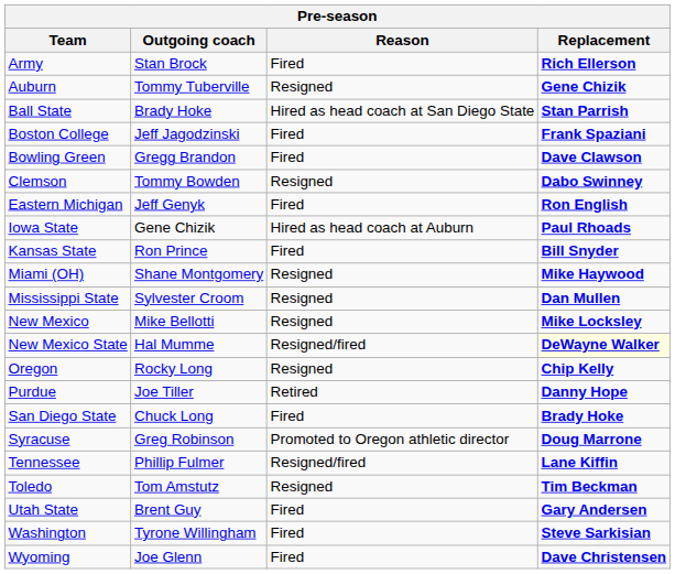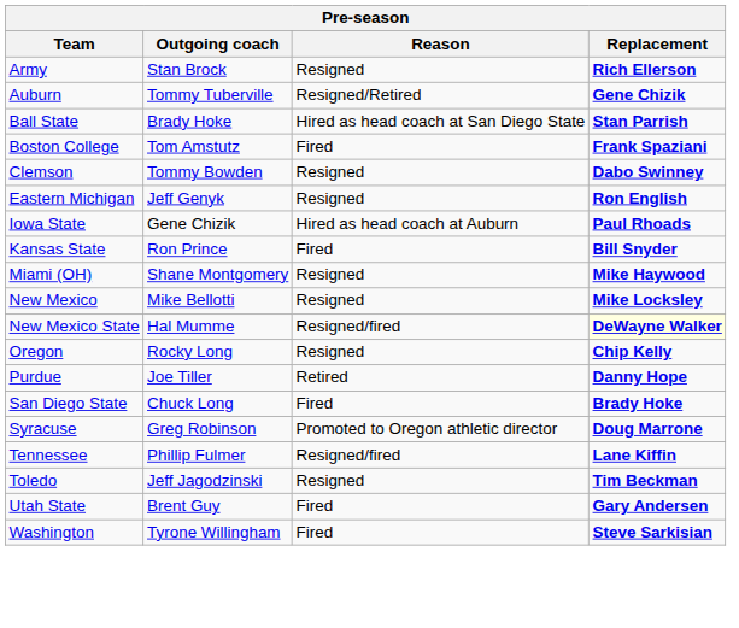Army | Reason: Fired -> Resigned
Auburn | Reason: Resigned -> Resigned/Retired
Boston College | Outgoing coach: Jeff Jagodzinski -> Tom Amstutz
- row: Bowling Green | Gregg Brandon | Fired | Dave Clawson
Eastern Michigan | Reason: Fired -> Resigned
- row: Mississippi State | Sylvester Croom | Resigned | Dan Mullen
Toledo | Outgoing coach: Tom Amstutz -> Jeff Jagodzinski
- row: Wyoming | Joe Glenn | Fired | Dave Christensen
